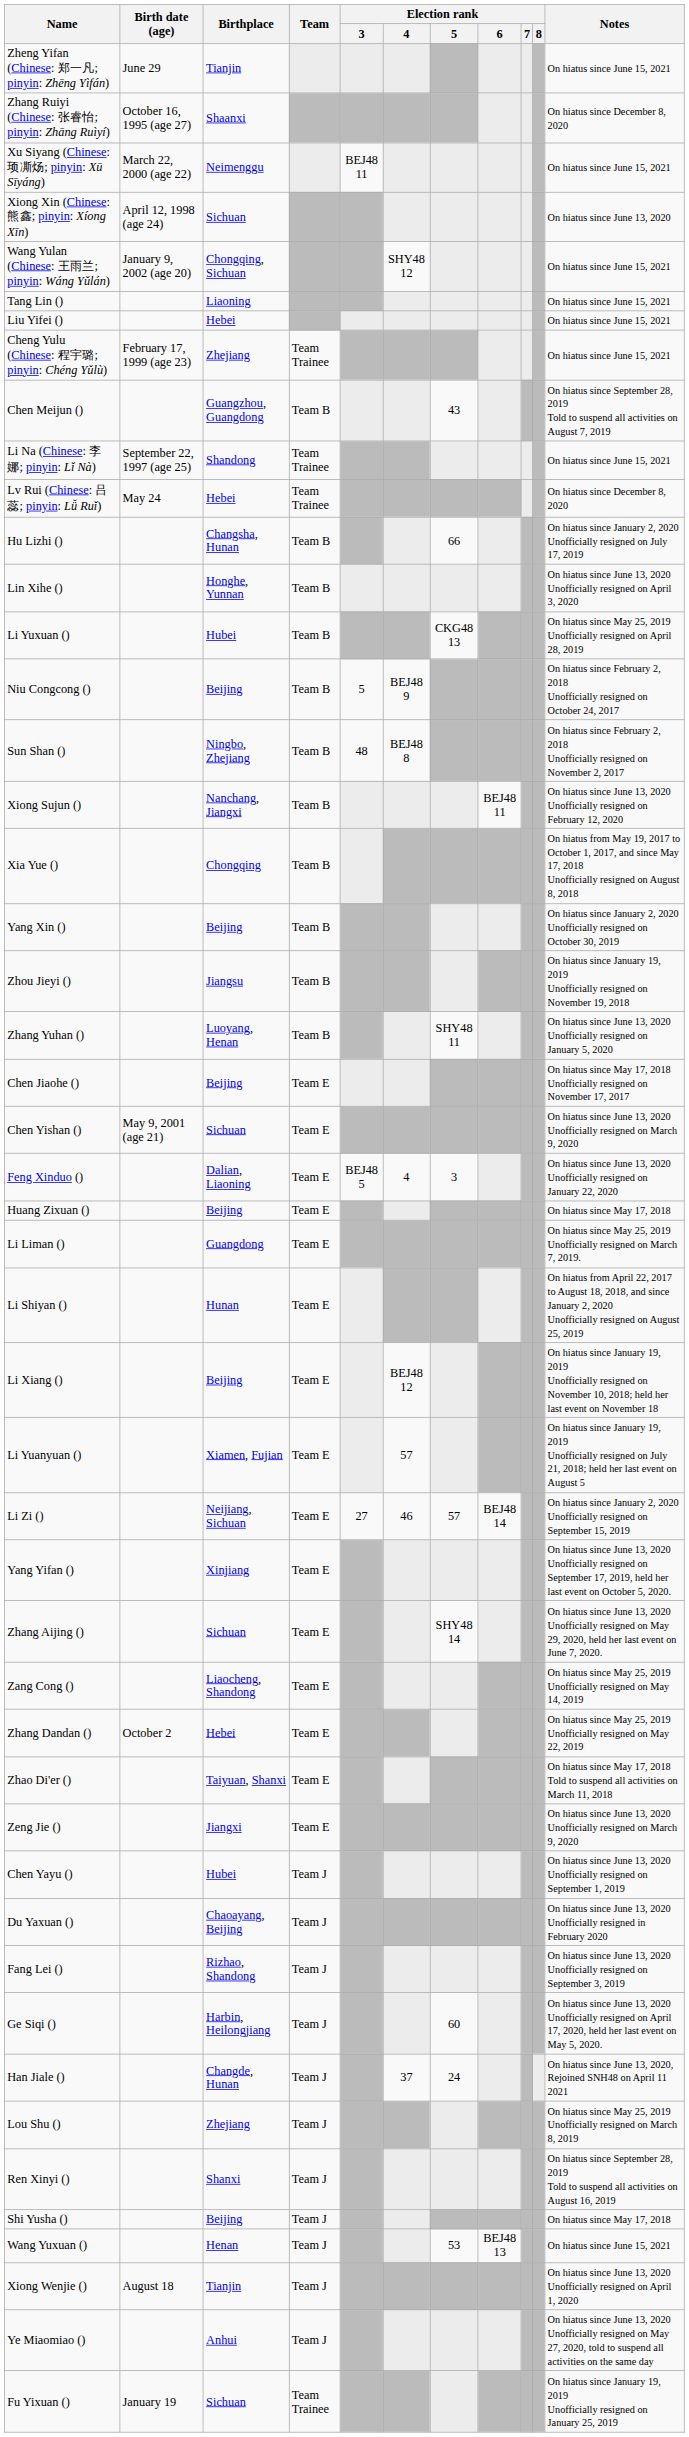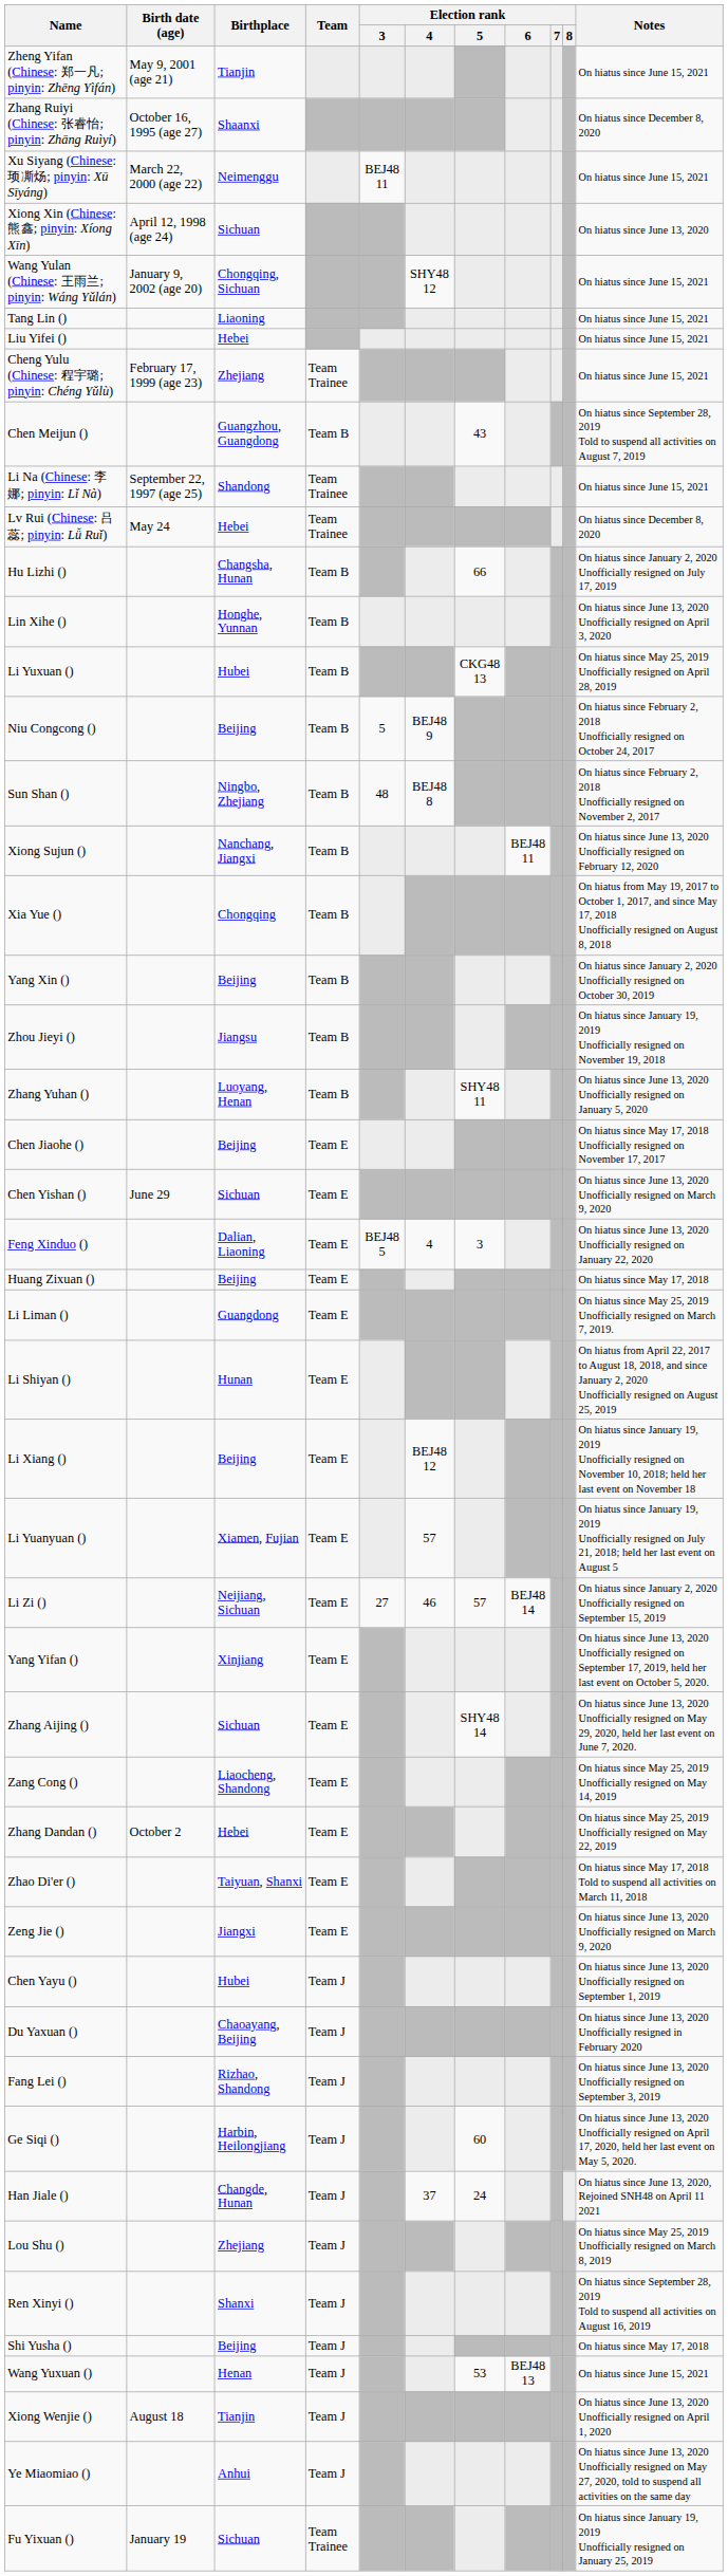Zheng Yifan (Chinese: 郑一凡; pinyin: Zhēng Yìfán) | Birth date (age): June 29 -> May 9, 2001 (age 21)
Chen Yishan () | Birth date (age): May 9, 2001 (age 21) -> June 29
